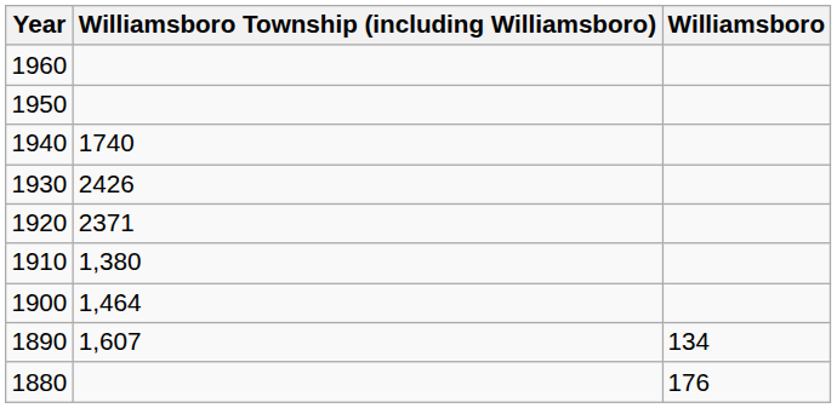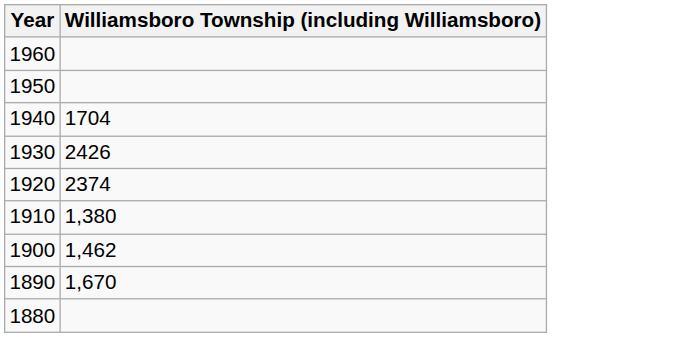- column: Williamsboro | 134 | 176
1940 | Williamsboro Township (including Williamsboro): 1740 -> 1704
1920 | Williamsboro Township (including Williamsboro): 2371 -> 2374
1900 | Williamsboro Township (including Williamsboro): 1,464 -> 1,462
1890 | Williamsboro Township (including Williamsboro): 1,607 -> 1,670
